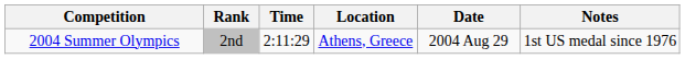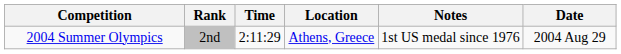columns swapped: Date <-> Notes
